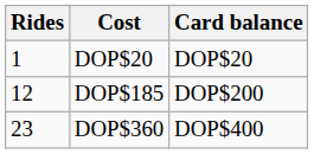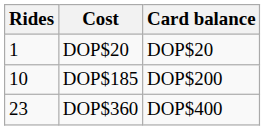DOP$185 | Rides: 12 -> 10
